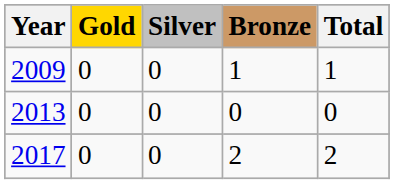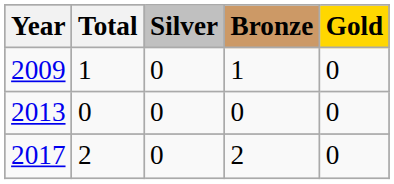columns swapped: Gold <-> Total
